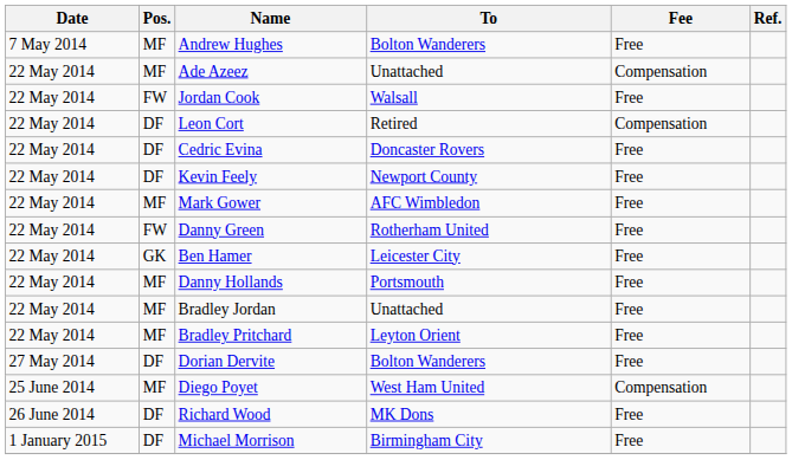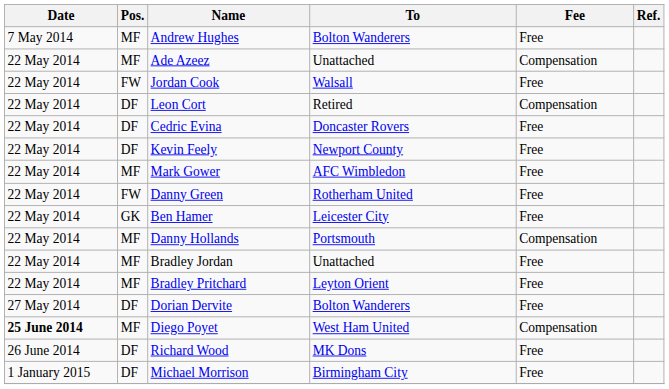Danny Hollands | Fee: Free -> Compensation
Diego Poyet | Date: normal -> bold
